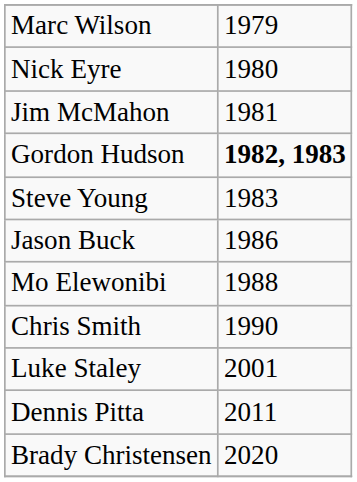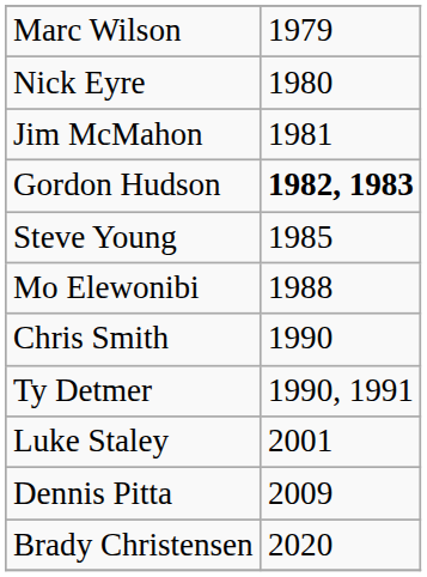Steve Young | column 2: 1983 -> 1985
- row: Jason Buck | 1986
+ row: Ty Detmer | 1990, 1991
Dennis Pitta | column 2: 2011 -> 2009
